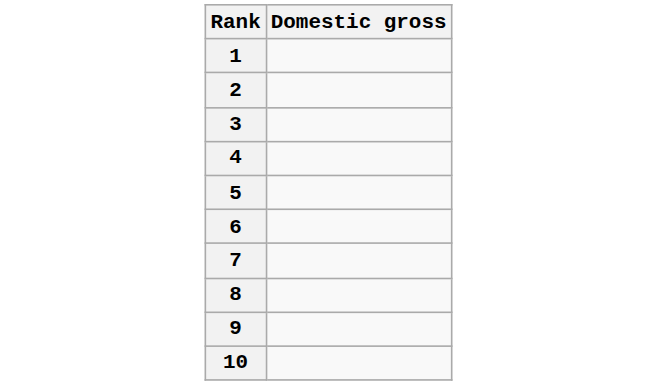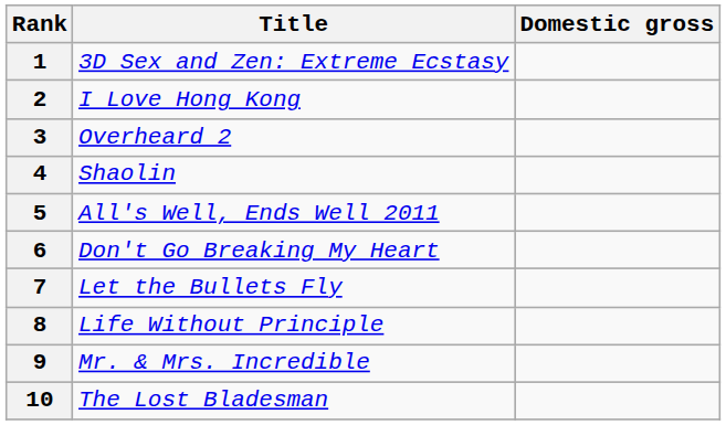+ column: Title | 3D Sex and Zen: Extreme Ecstasy | I Love Hong Kong | Overheard 2 | Shaolin | All's Well, Ends Well 2011 | Don't Go Breaking My Heart | Let the Bullets Fly | Life Without Principle | Mr. & Mrs. Incredible | The Lost Bladesman
